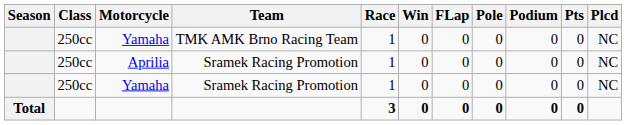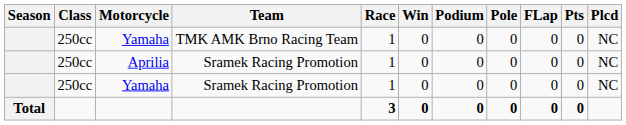columns swapped: Podium <-> FLap
